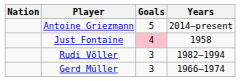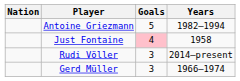Antoine Griezmann | Years: 2014–present -> 1982–1994
Rudi Völler | Years: 1982–1994 -> 2014–present
